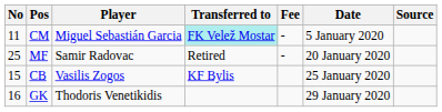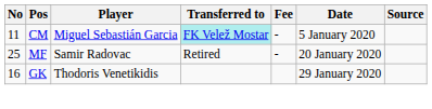- row: 15 | CB | Vasilis Zogos | KF Bylis | 25 January 2020
